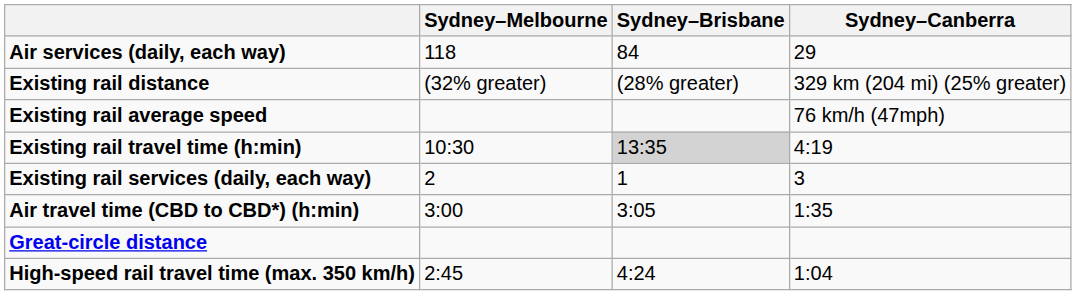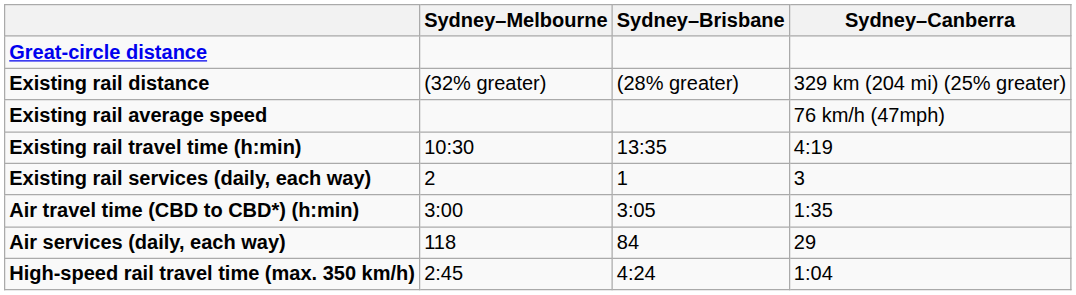rows swapped: Great-circle distance <-> Air services (daily, each way)
Existing rail travel time (h:min) | Sydney–Brisbane: lightgrey background -> no background
